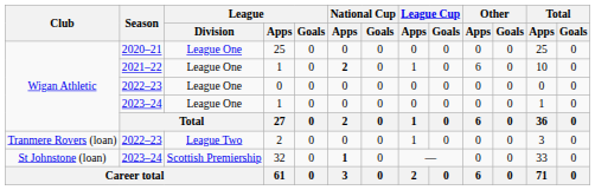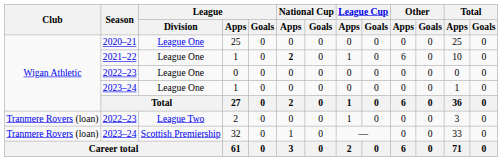32 | Club: St Johnstone (loan) -> Tranmere Rovers (loan)
32 | National Cup / Apps: bold -> normal
